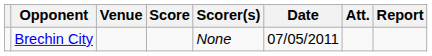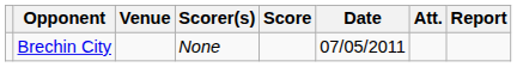columns swapped: Score <-> Scorer(s)
